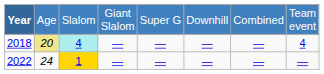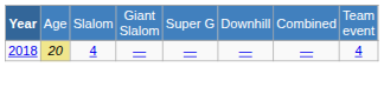2018 | column 3: paleturquoise background -> no background
- row: 2022 | 24 | 1 | — | — | — | — | —
